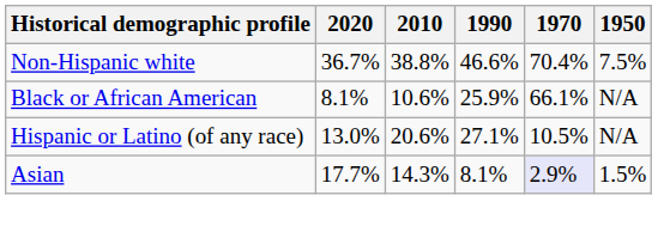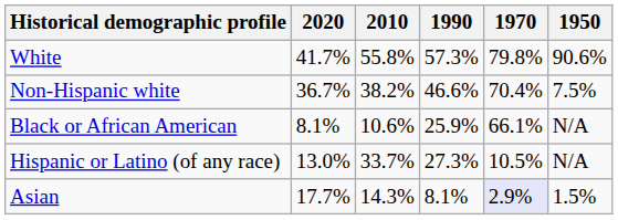+ row: White | 41.7% | 55.8% | 57.3% | 79.8% | 90.6%
Non-Hispanic white | 2010: 38.8% -> 38.2%
Hispanic or Latino (of any race) | 2010: 20.6% -> 33.7%
Hispanic or Latino (of any race) | 1990: 27.1% -> 27.3%
